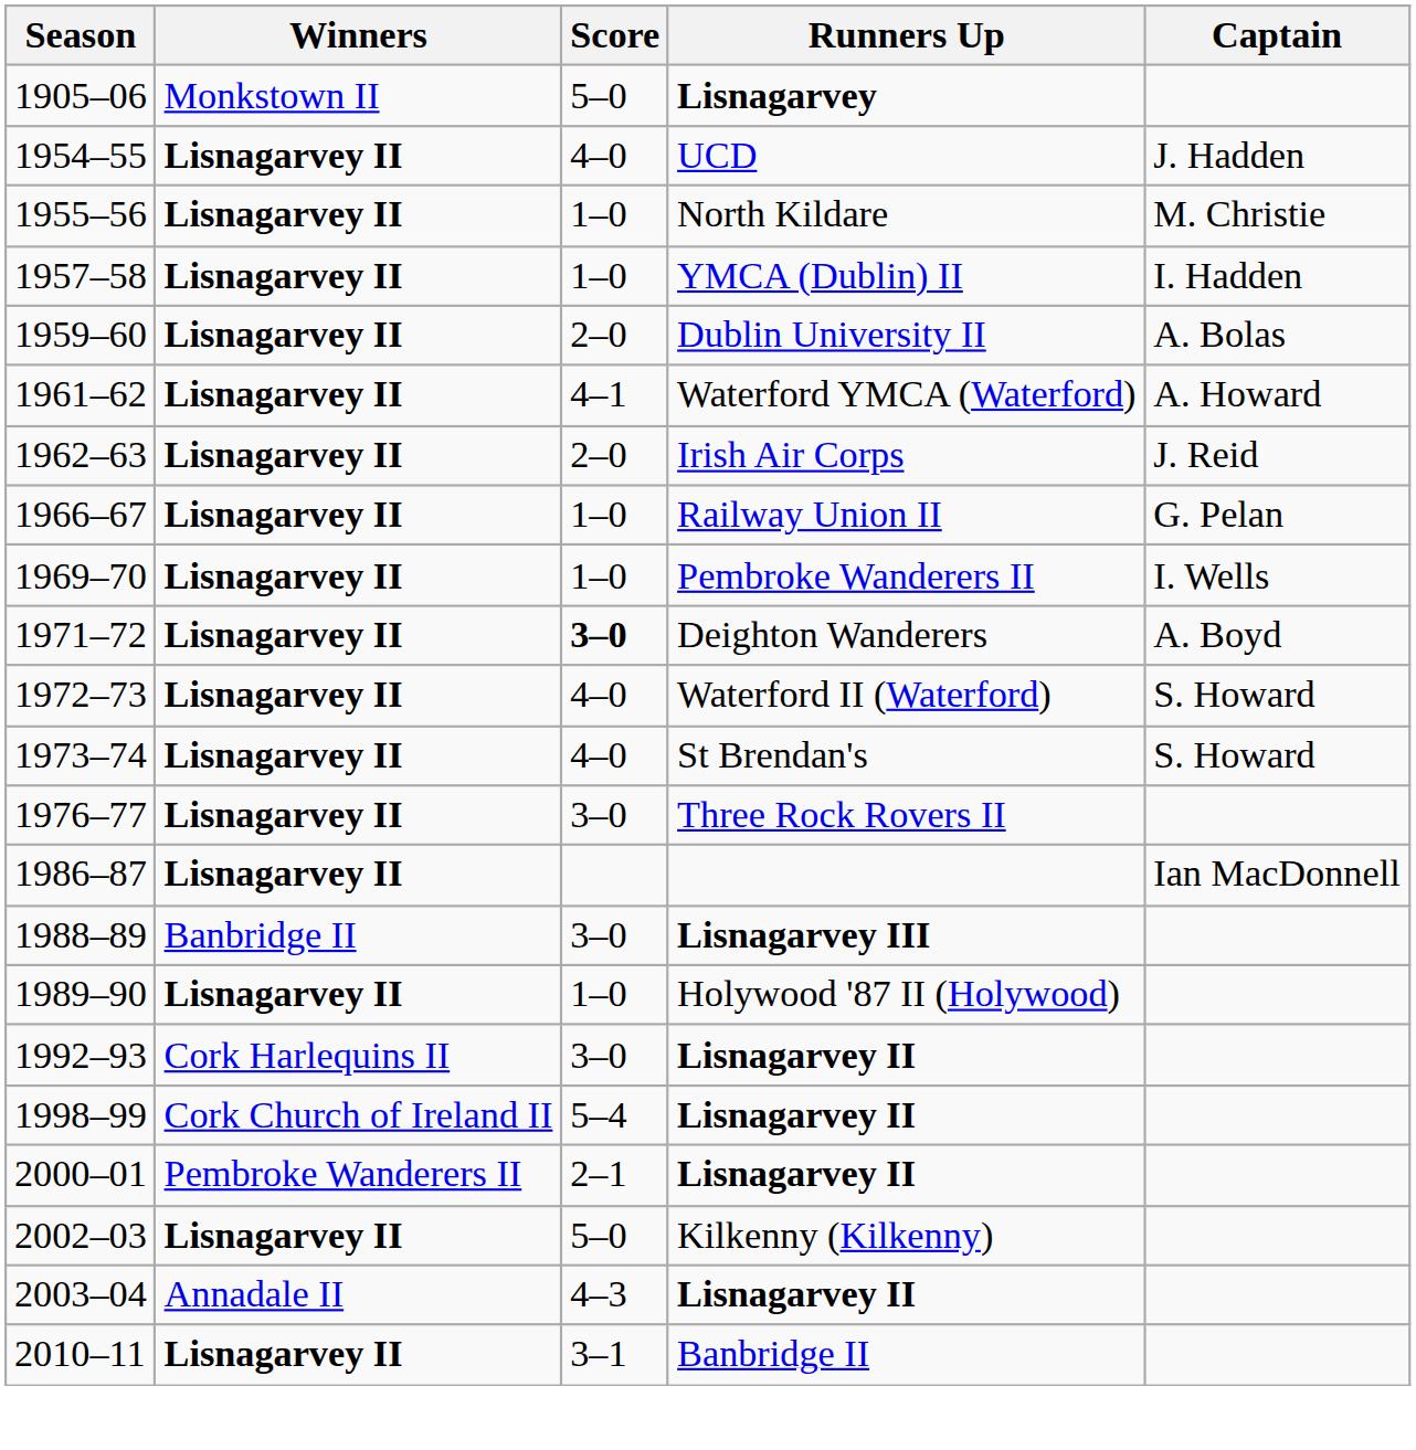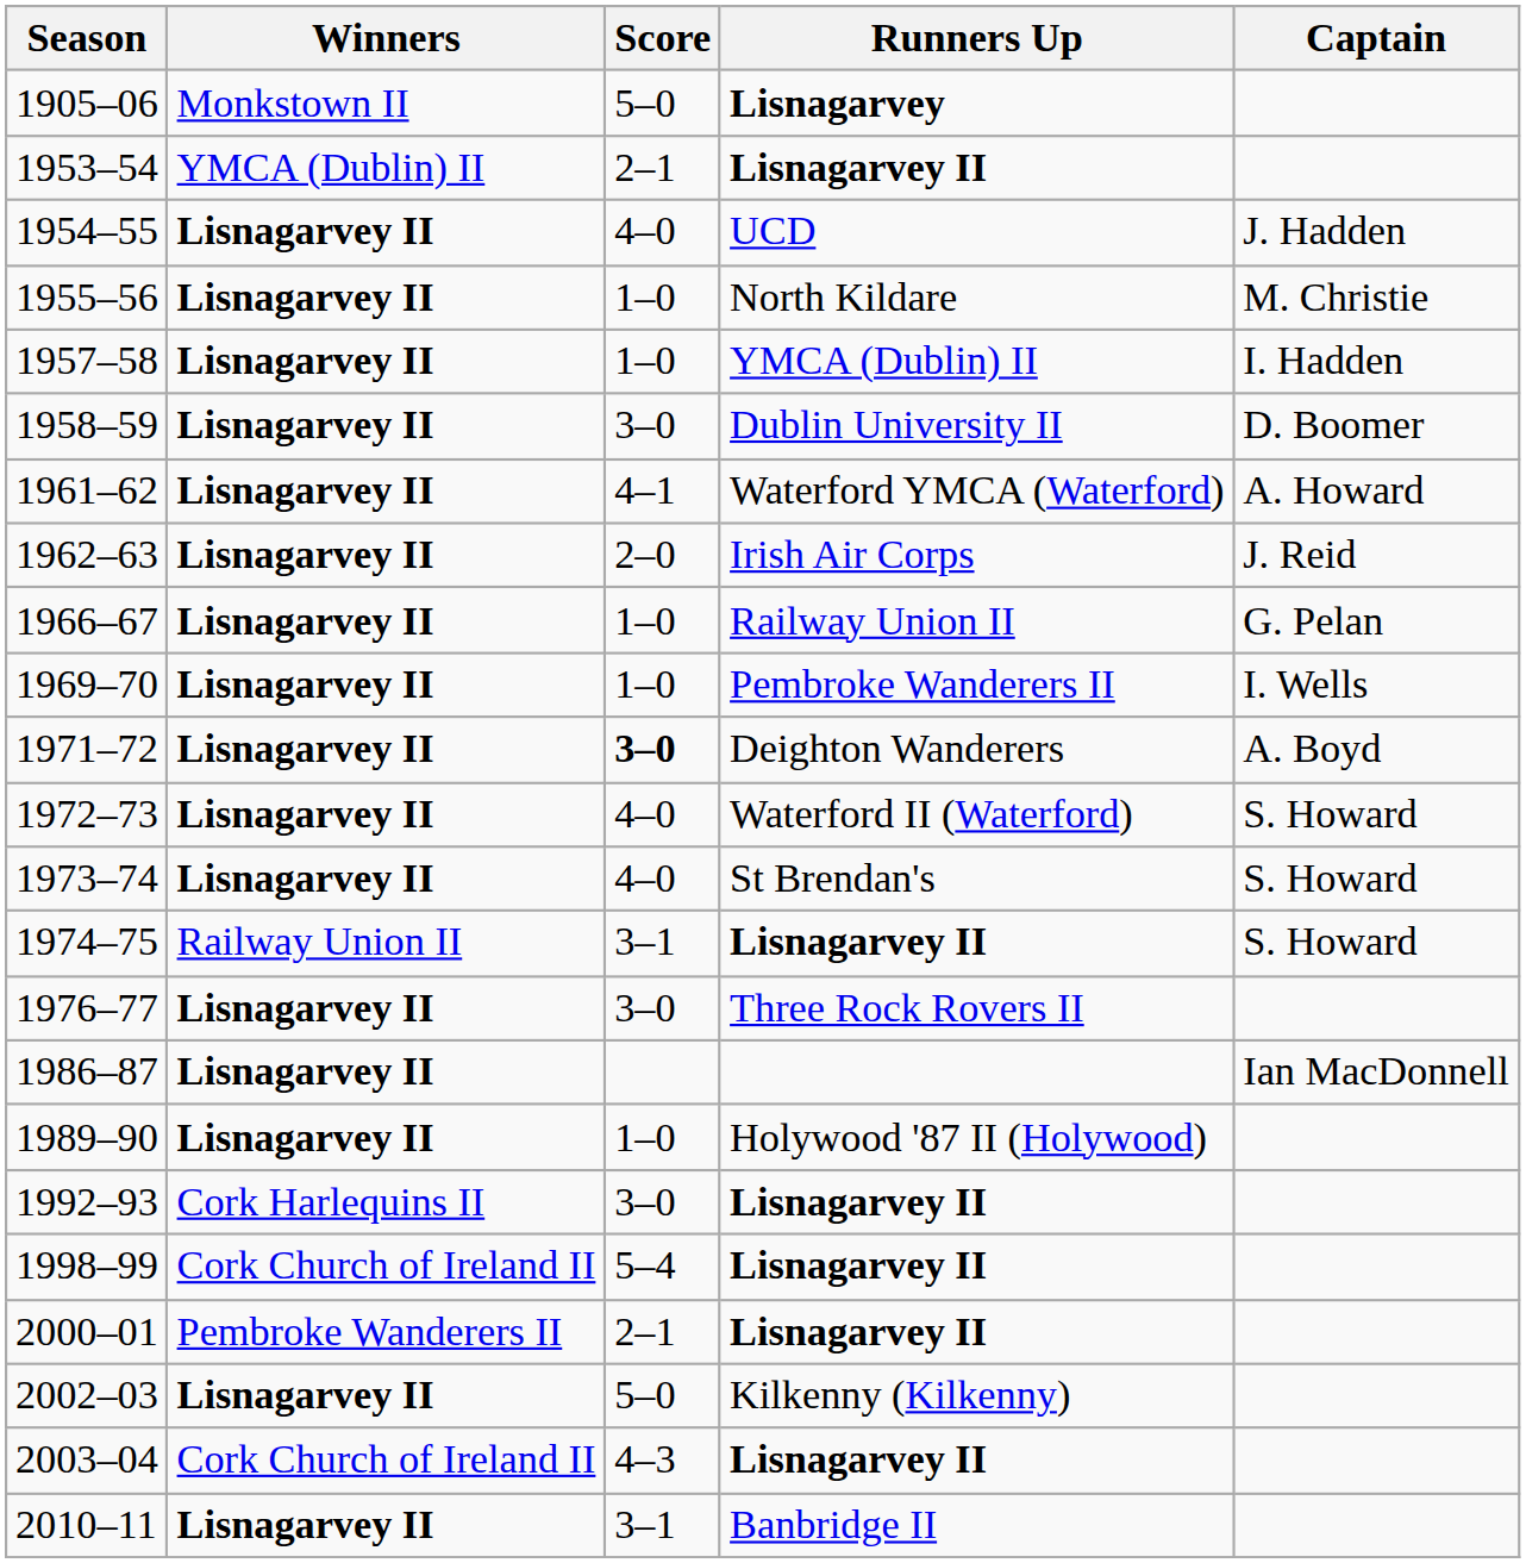+ row: 1953–54 | YMCA (Dublin) II | 2–1 | Lisnagarvey II
+ row: 1958–59 | Lisnagarvey II | 3–0 | Dublin University II | D. Boomer
- row: 1959–60 | Lisnagarvey II | 2–0 | Dublin University II | A. Bolas
+ row: 1974–75 | Railway Union II | 3–1 | Lisnagarvey II | S. Howard
- row: 1988–89 | Banbridge II | 3–0 | Lisnagarvey III
2003–04 | Winners: Annadale II -> Cork Church of Ireland II
